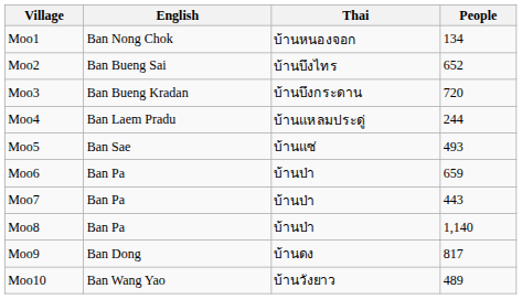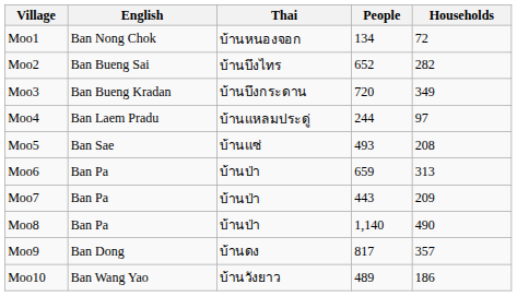+ column: Households | 72 | 282 | 349 | 97 | 208 | 313 | 209 | 490 | 357 | 186
